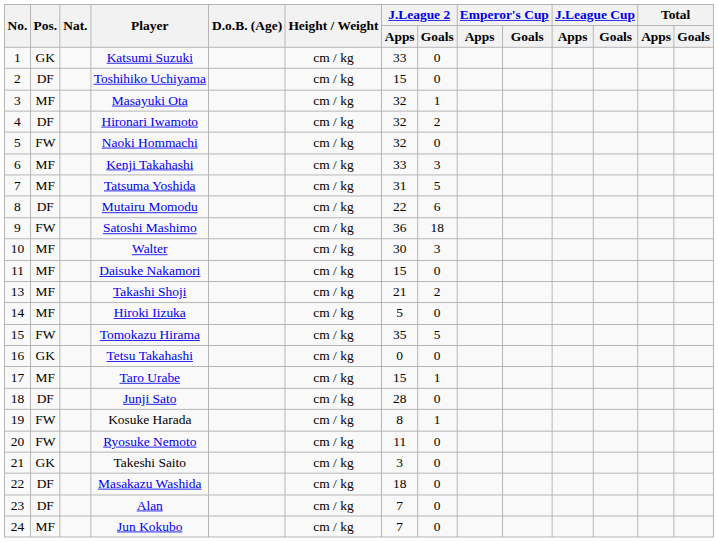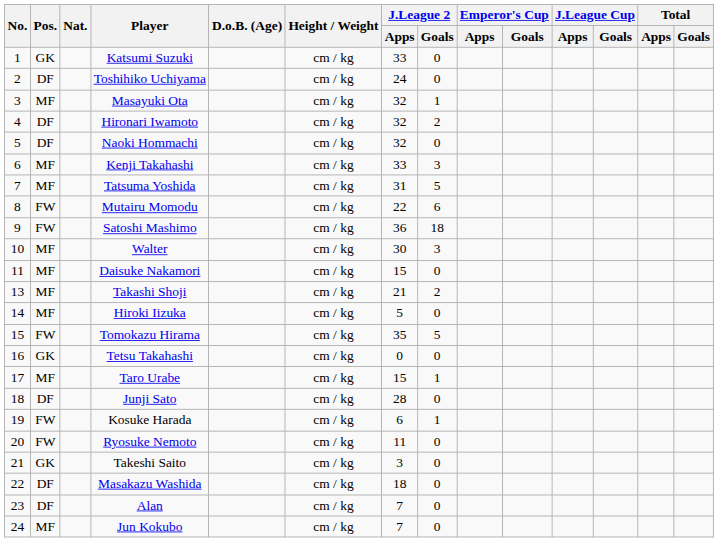Toshihiko Uchiyama | J.League 2 / Apps: 15 -> 24
Naoki Hommachi | Pos.: FW -> DF
Mutairu Momodu | Pos.: DF -> FW
Kosuke Harada | J.League 2 / Apps: 8 -> 6
